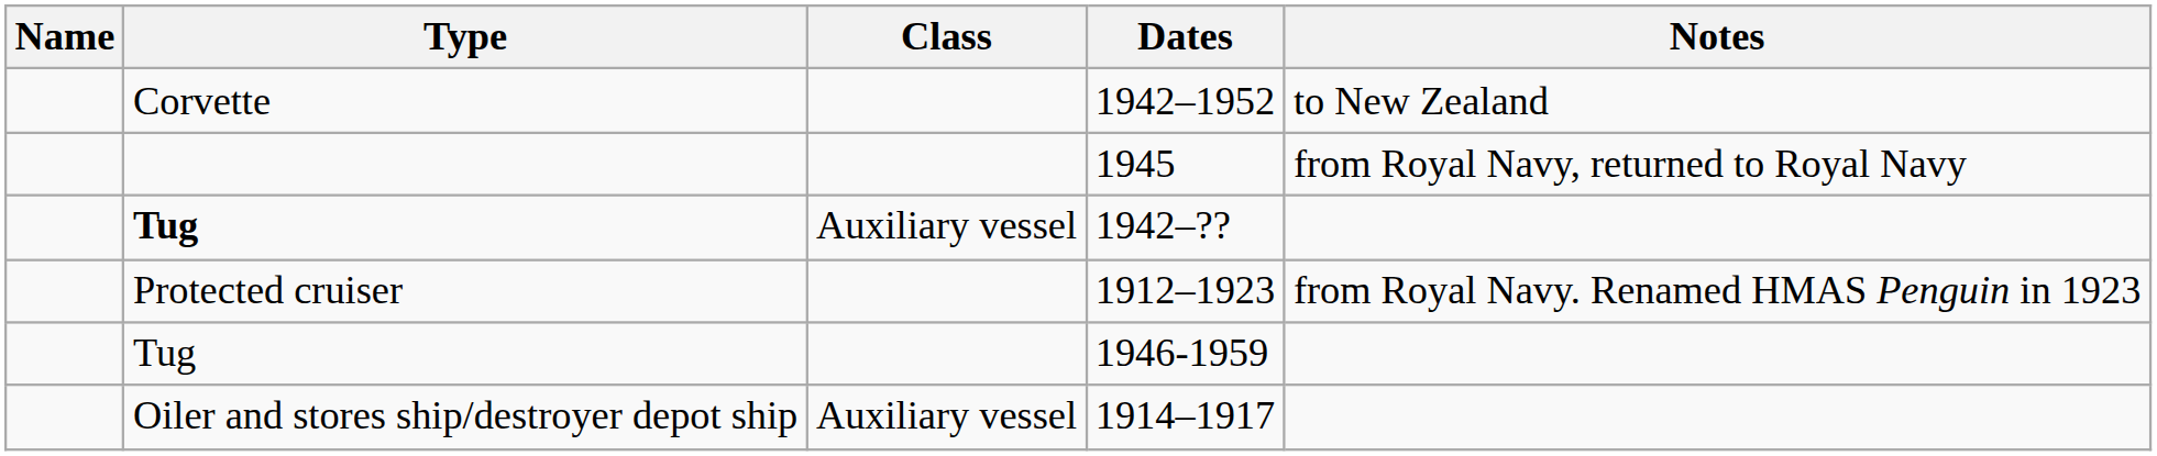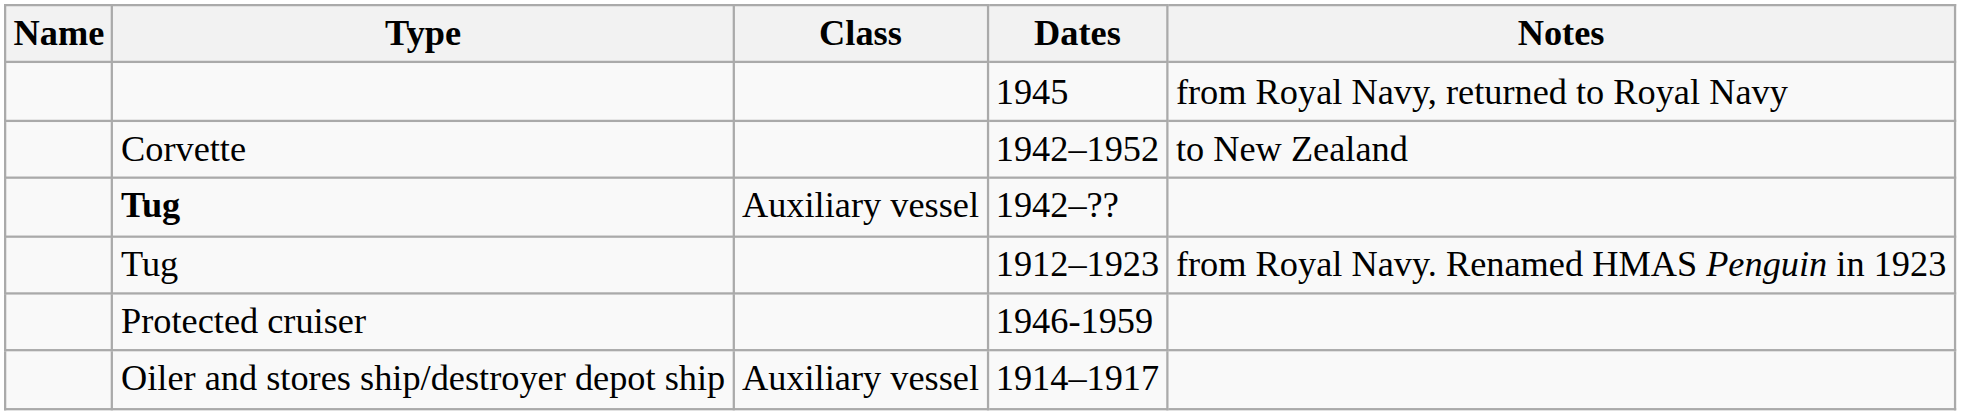rows swapped: 1942–1952 <-> 1945
1912–1923 | Type: Protected cruiser -> Tug
1946-1959 | Type: Tug -> Protected cruiser
